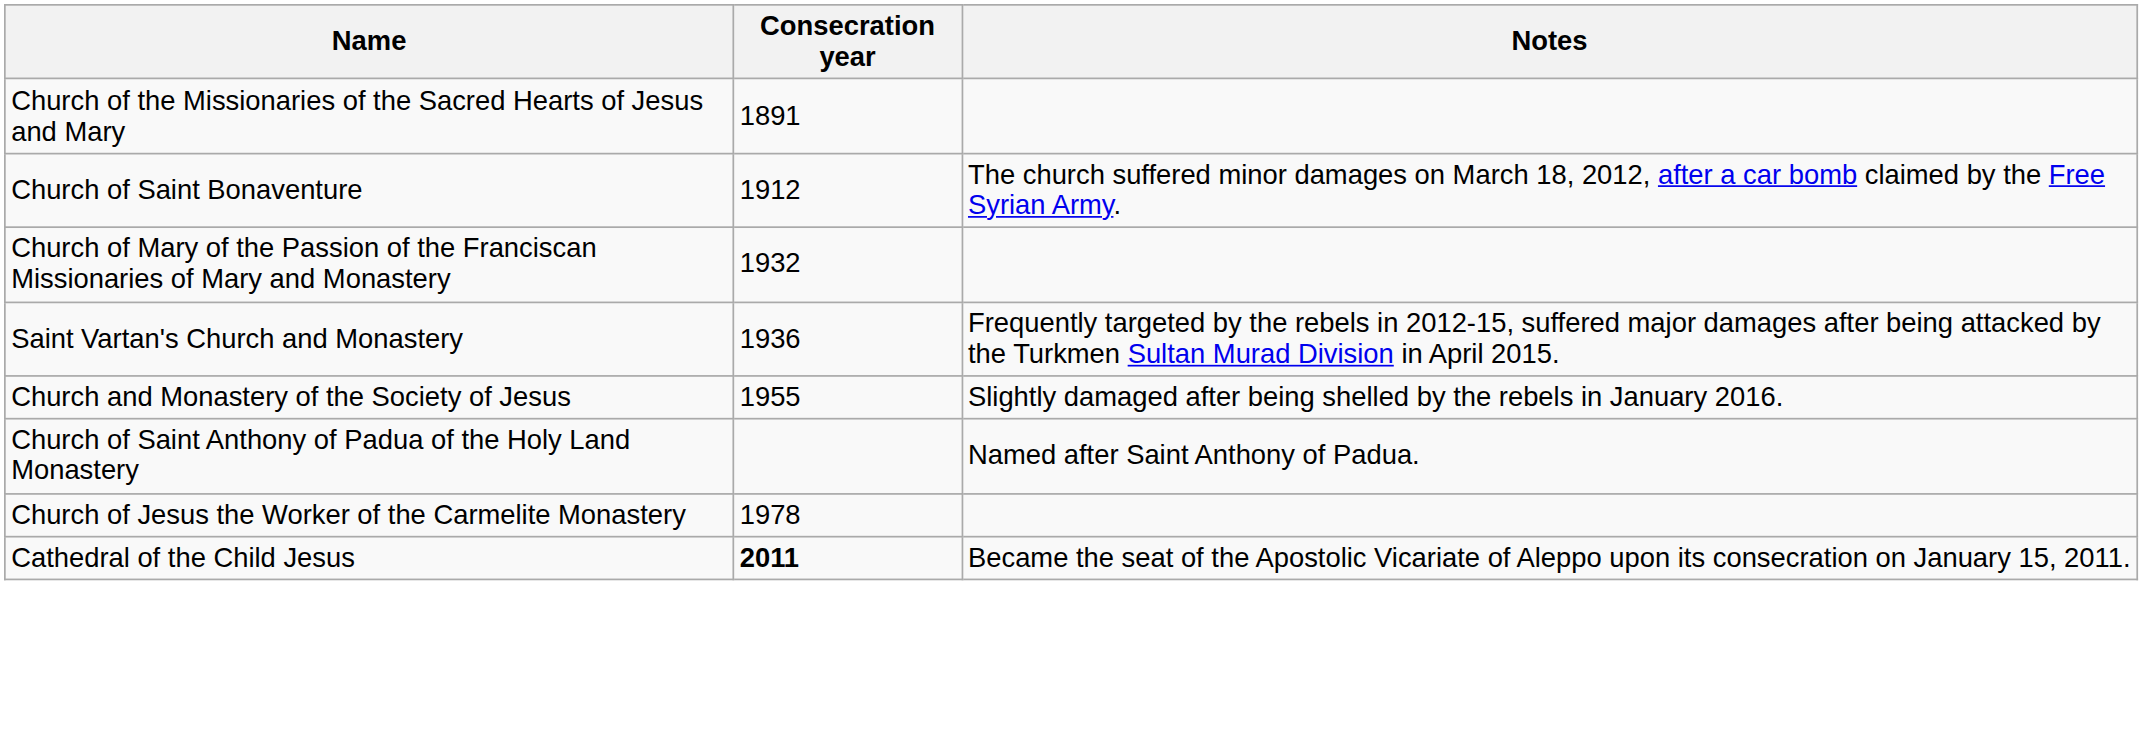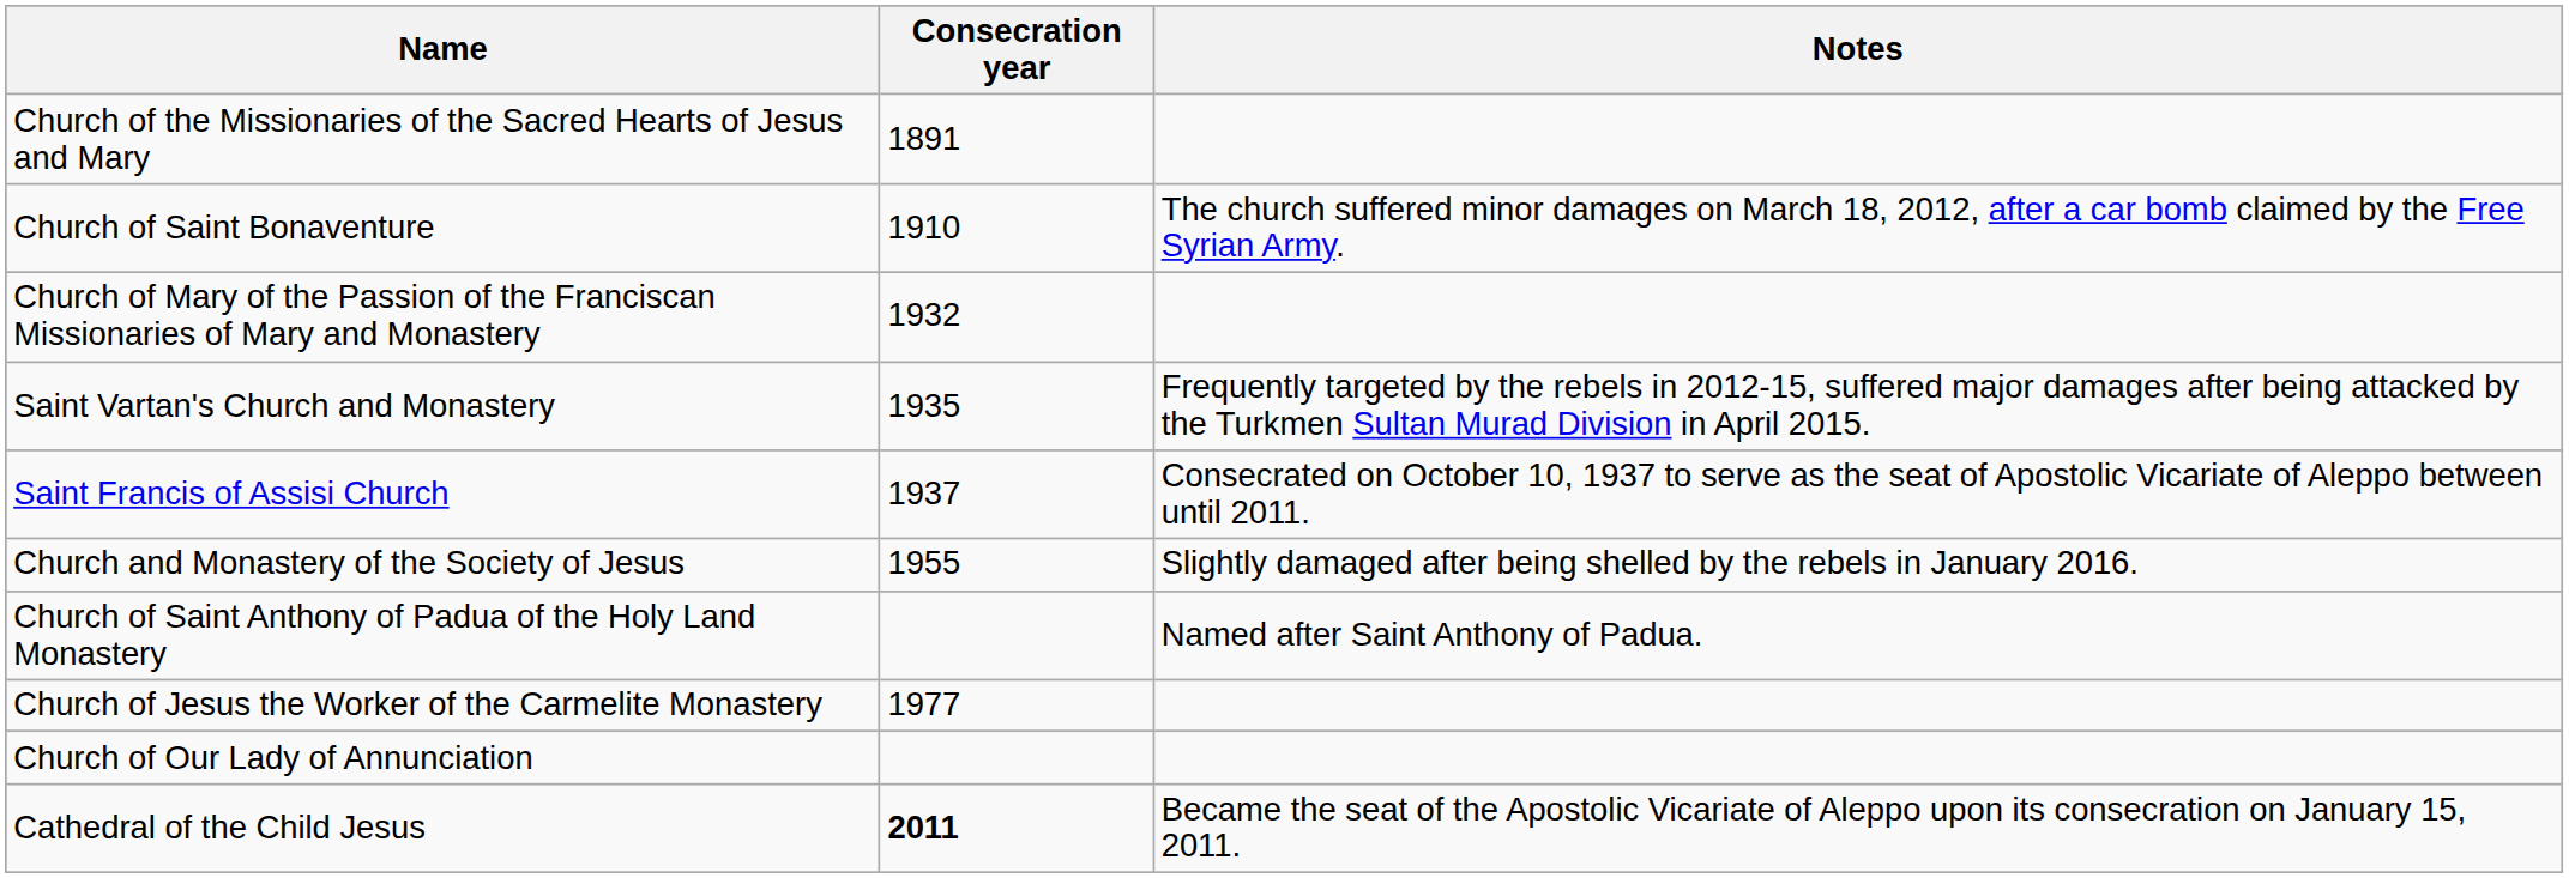Church of Saint Bonaventure | Consecration year: 1912 -> 1910
Saint Vartan's Church and Monastery | Consecration year: 1936 -> 1935
+ row: Saint Francis of Assisi Church | 1937 | Consecrated on October 10, 1937 to serve as the seat of Apostolic Vicariate of Aleppo between until 2011.
Church of Jesus the Worker of the Carmelite Monastery | Consecration year: 1978 -> 1977
+ row: Church of Our Lady of Annunciation
